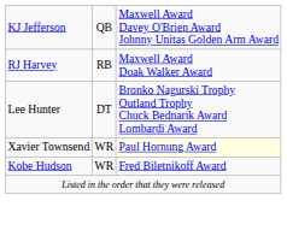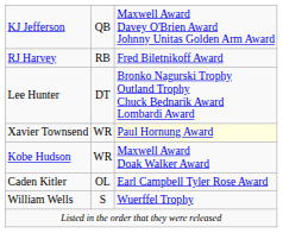RJ Harvey | column 3: Maxwell Award Doak Walker Award -> Fred Biletnikoff Award
Kobe Hudson | column 3: Fred Biletnikoff Award -> Maxwell Award Doak Walker Award
+ row: Caden Kitler | OL | Earl Campbell Tyler Rose Award
+ row: William Wells | S | Wuerffel Trophy
